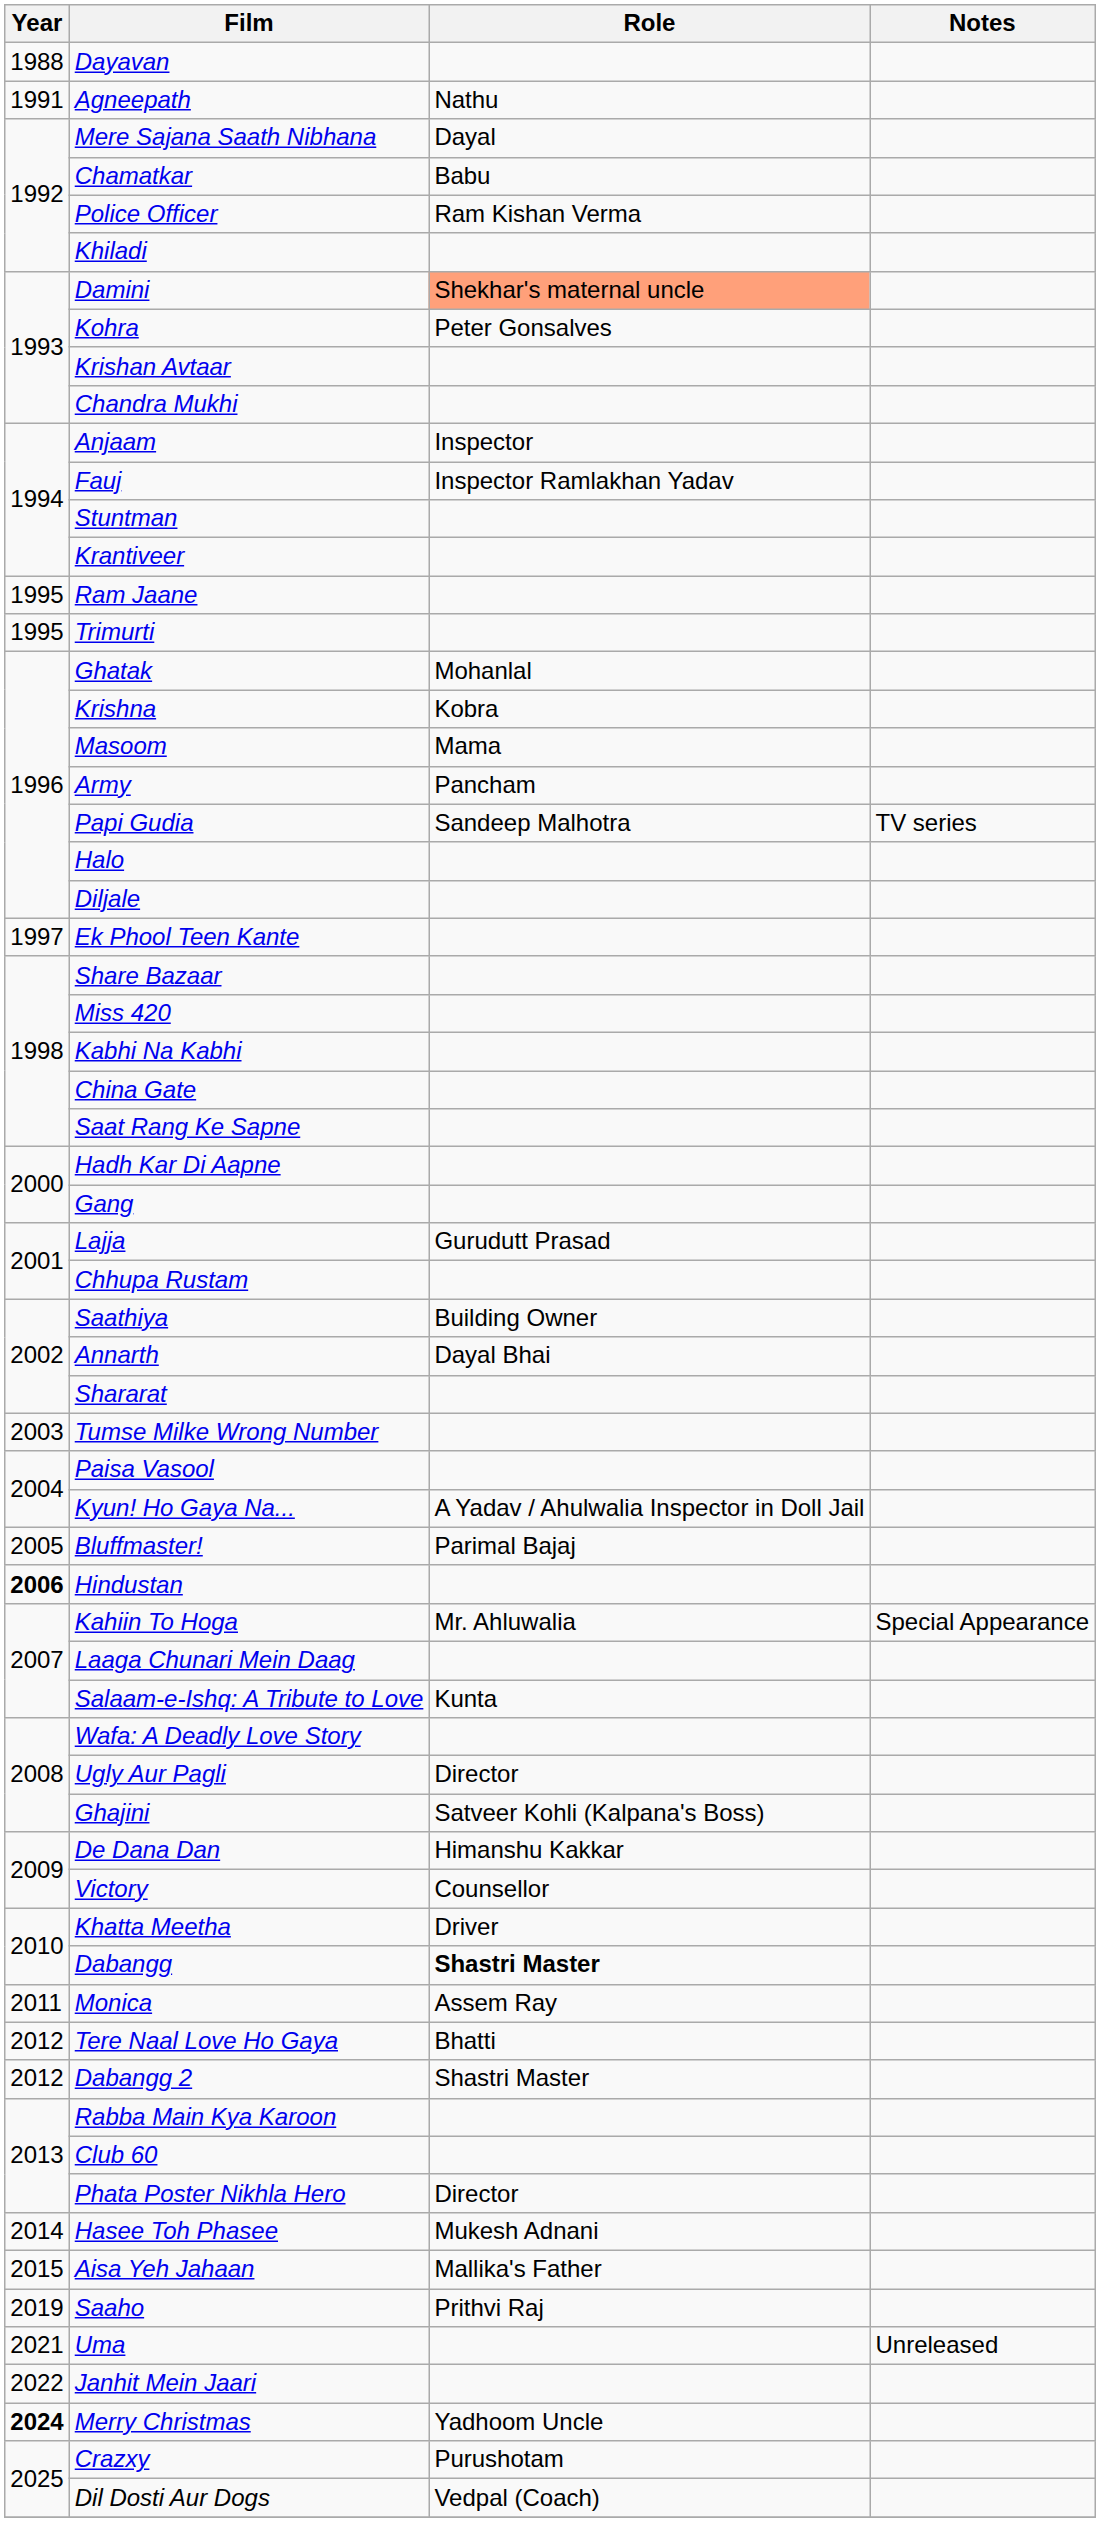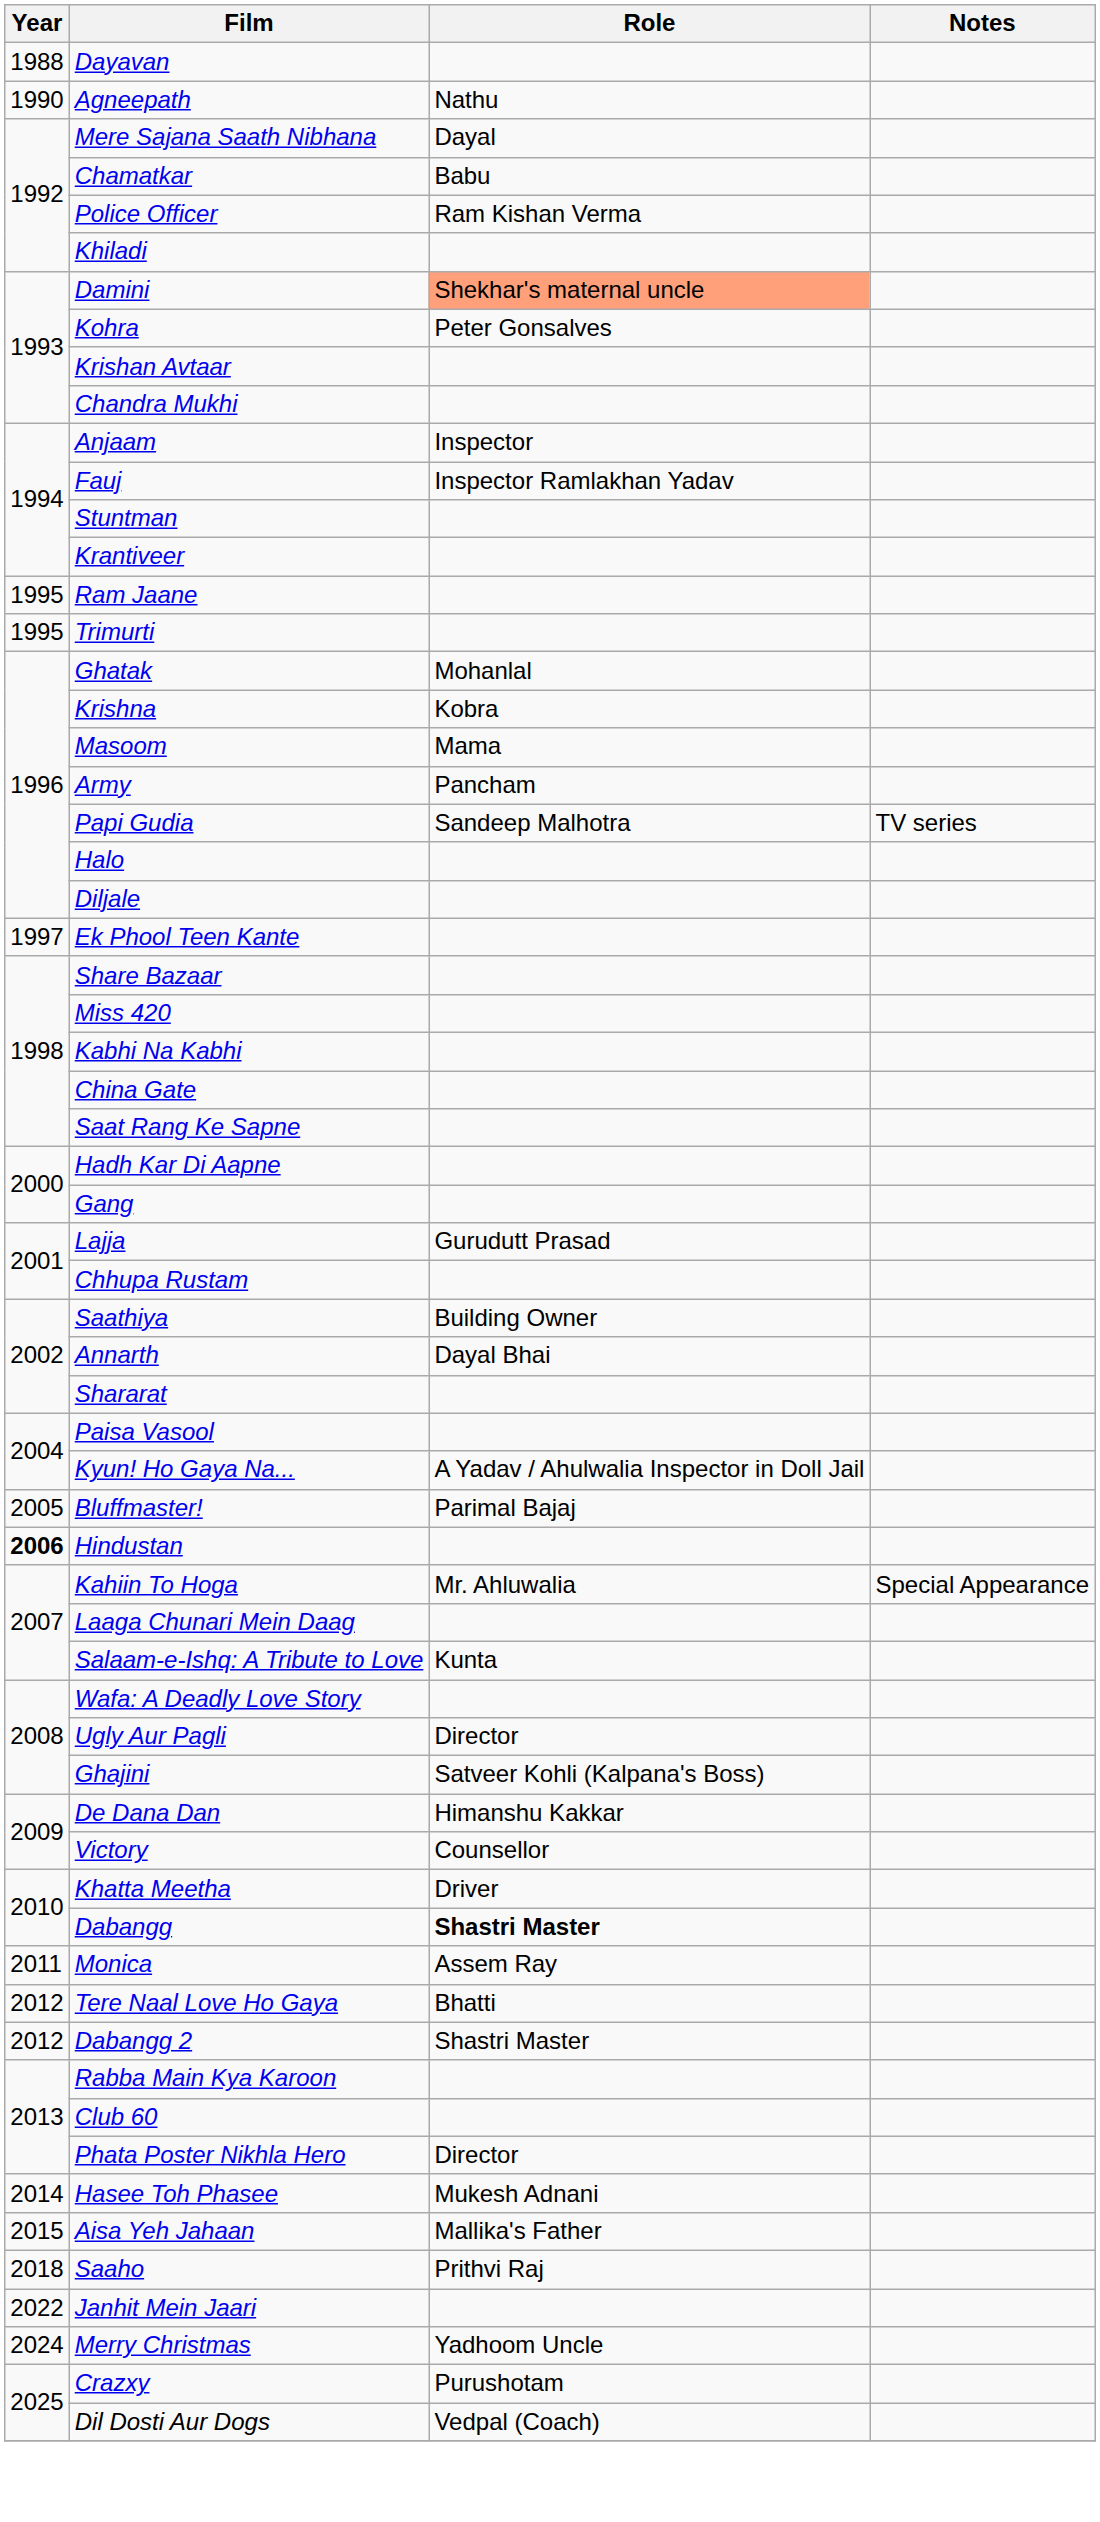Agneepath | Year: 1991 -> 1990
- row: 2003 | Tumse Milke Wrong Number
Saaho | Year: 2019 -> 2018
- row: 2021 | Uma | Unreleased
Merry Christmas | Year: bold -> normal
